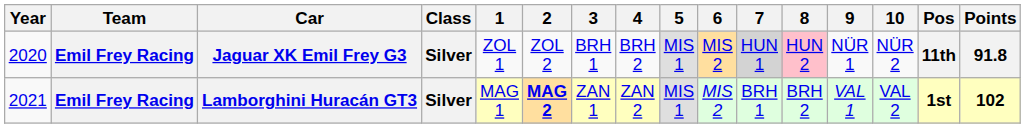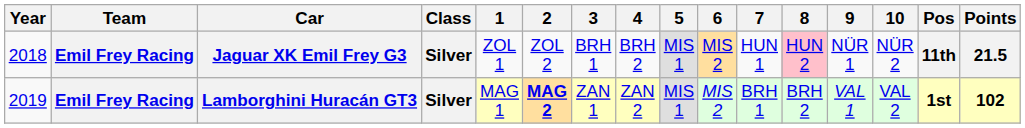Jaguar XK Emil Frey G3 | Year: 2020 -> 2018
Jaguar XK Emil Frey G3 | 7: lightgrey background -> no background
Jaguar XK Emil Frey G3 | Points: 91.8 -> 21.5
Lamborghini Huracán GT3 | Year: 2021 -> 2019
